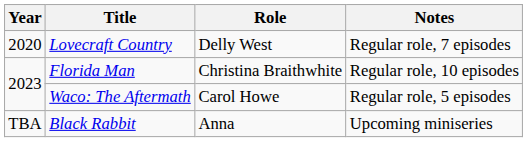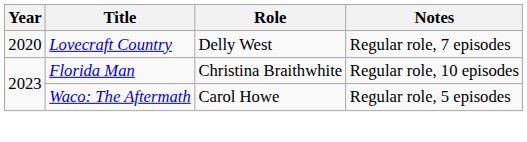- row: TBA | Black Rabbit | Anna | Upcoming miniseries
